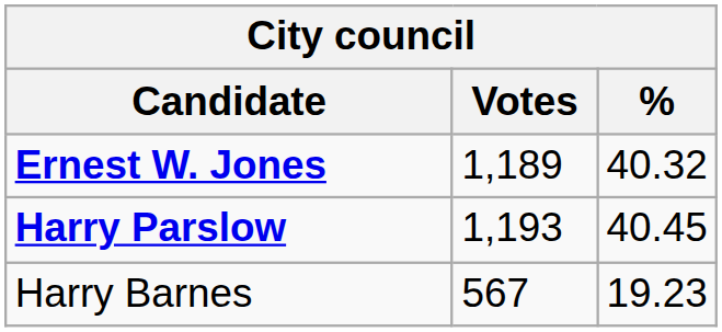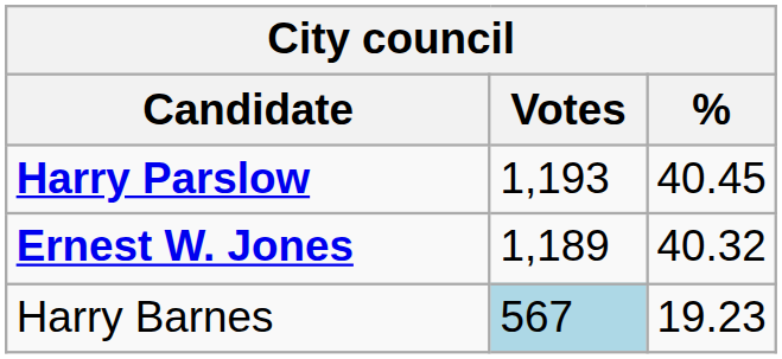rows swapped: Harry Parslow <-> Ernest W. Jones
Harry Barnes | Votes: no background -> lightblue background
